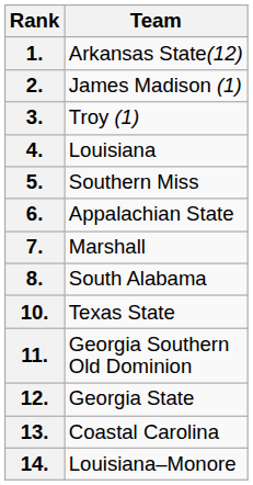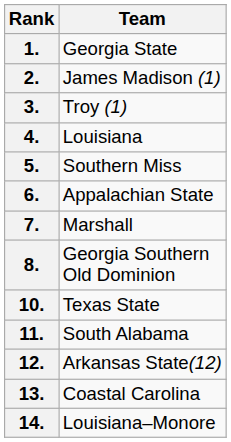1. | Team: Arkansas State(12) -> Georgia State
8. | Team: South Alabama -> Georgia Southern Old Dominion
11. | Team: Georgia Southern Old Dominion -> South Alabama
12. | Team: Georgia State -> Arkansas State(12)
